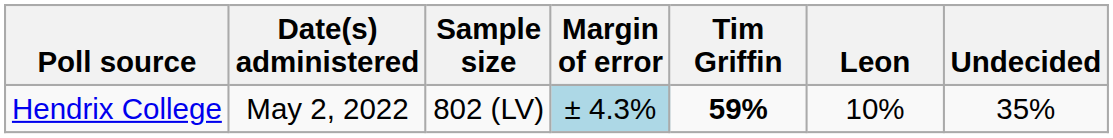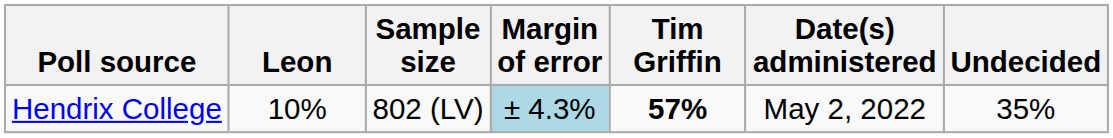columns swapped: Date(s) administered <-> Leon
Hendrix College | Tim Griffin: 59% -> 57%
